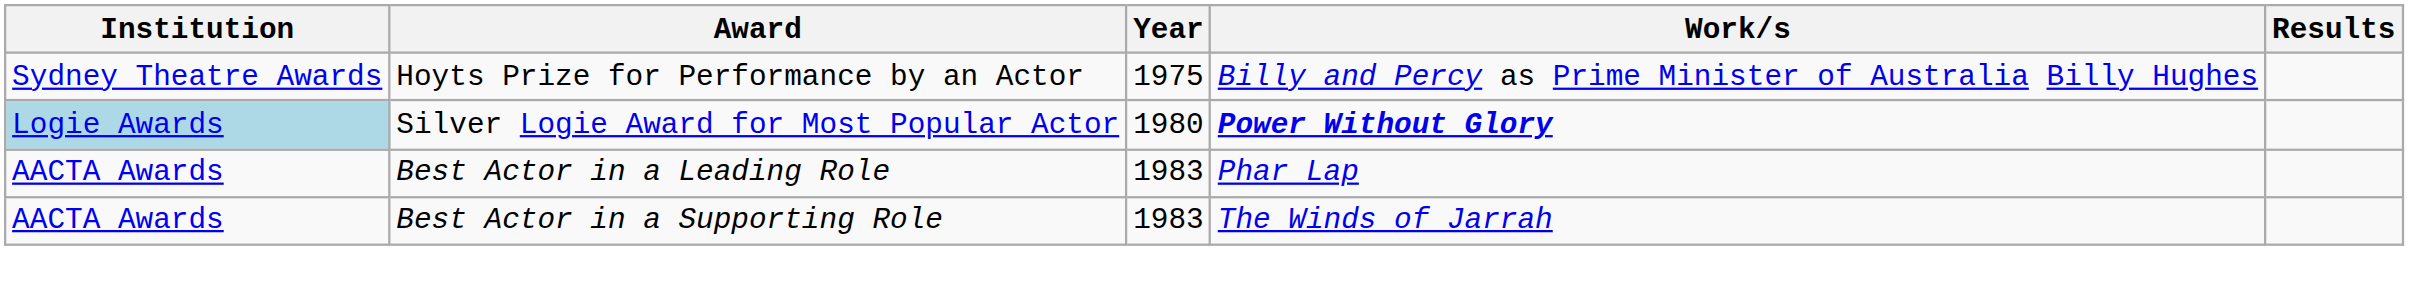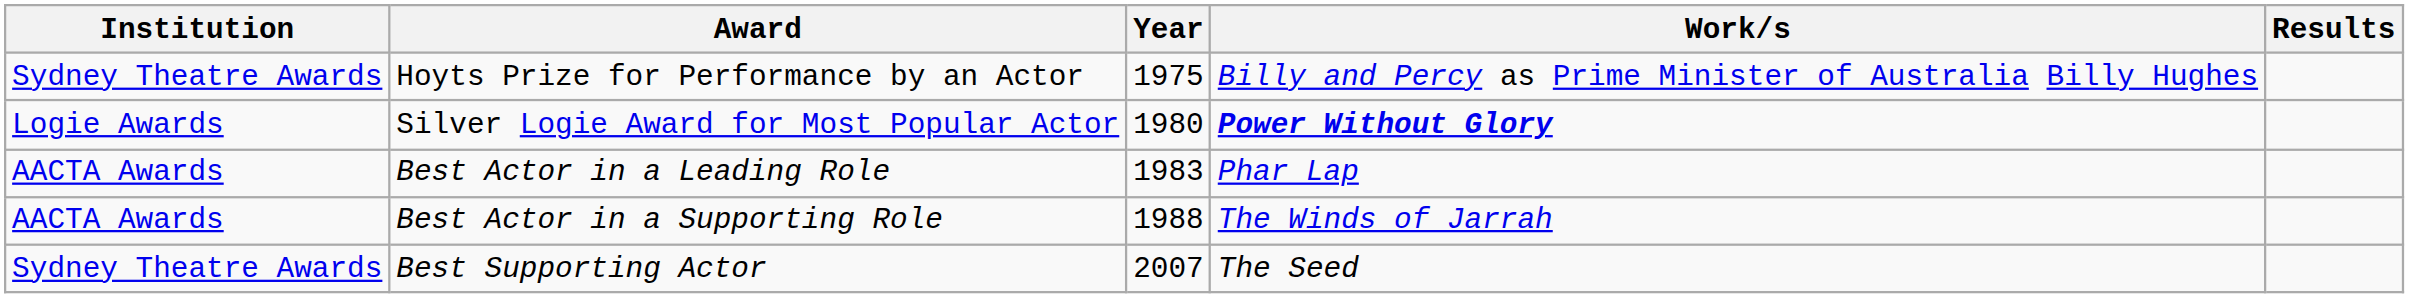Silver Logie Award for Most Popular Actor | Institution: lightblue background -> no background
Best Actor in a Supporting Role | Year: 1983 -> 1988
+ row: Sydney Theatre Awards | Best Supporting Actor | 2007 | The Seed
